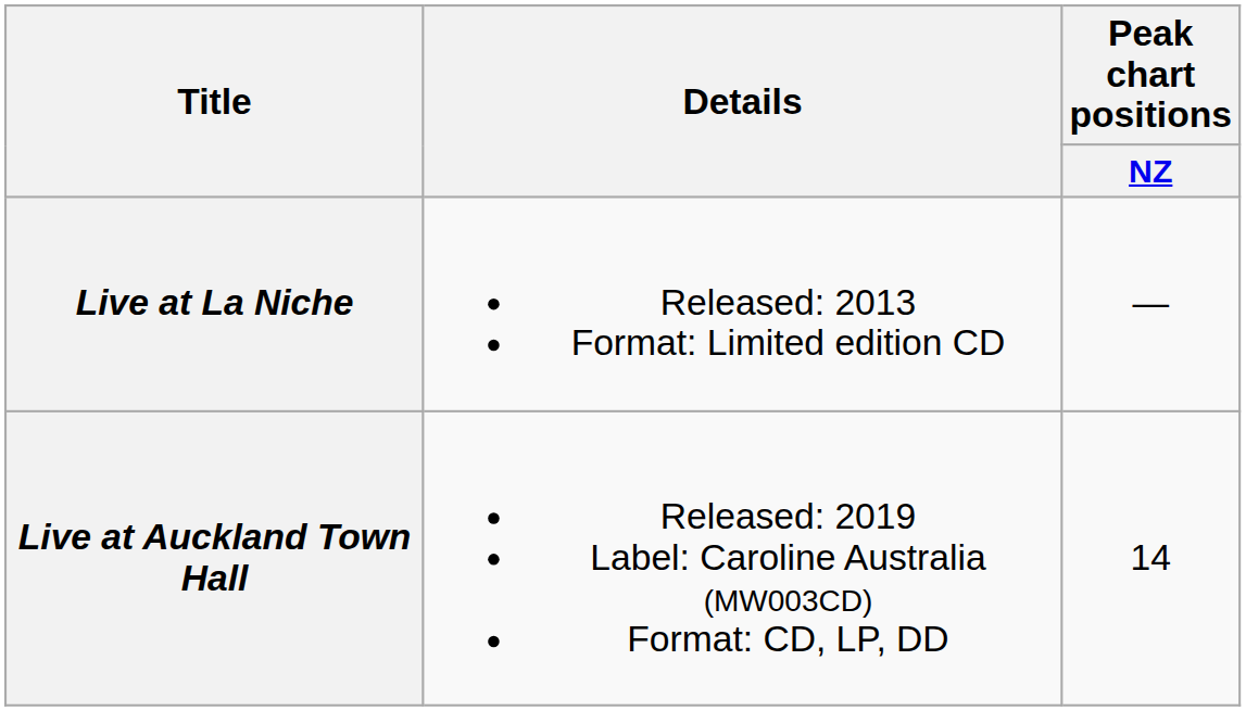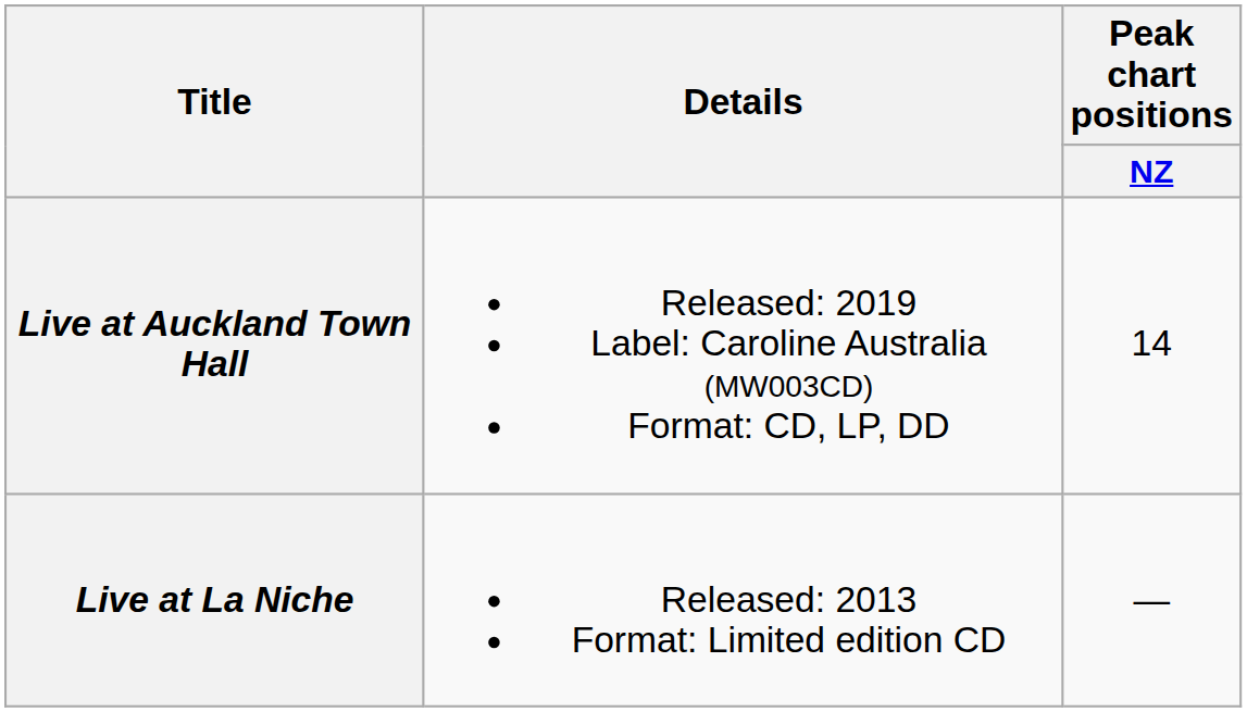rows swapped: Live at La Niche <-> Live at Auckland Town Hall
